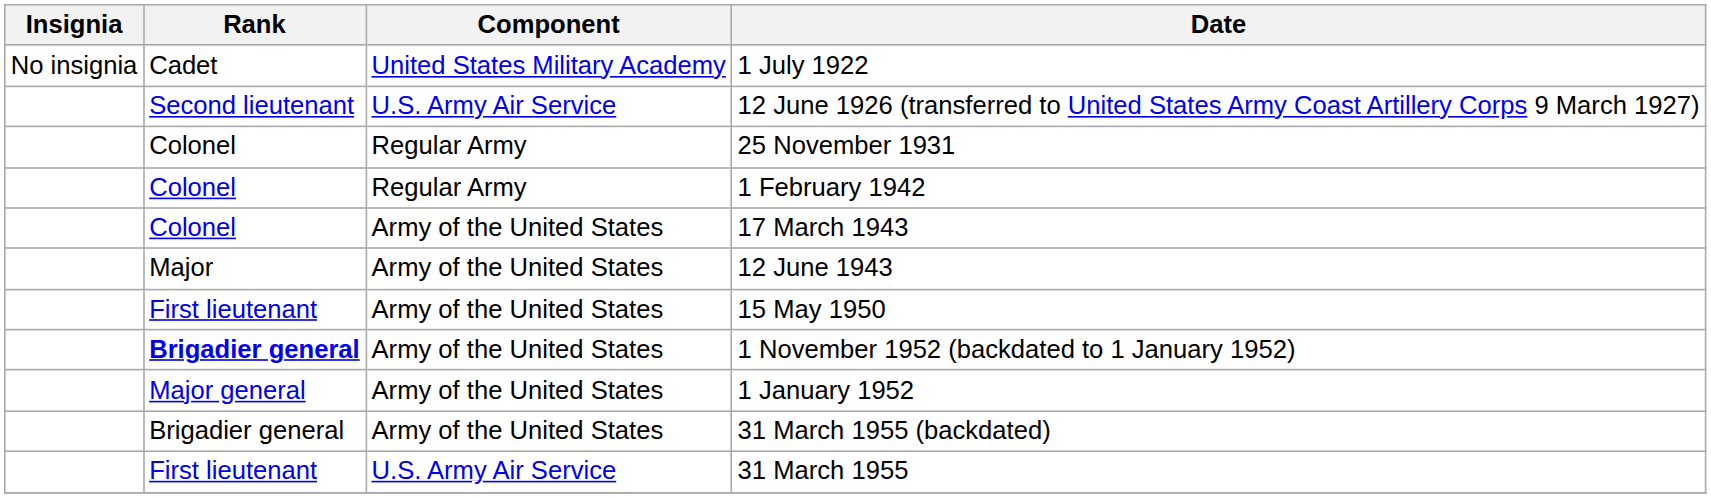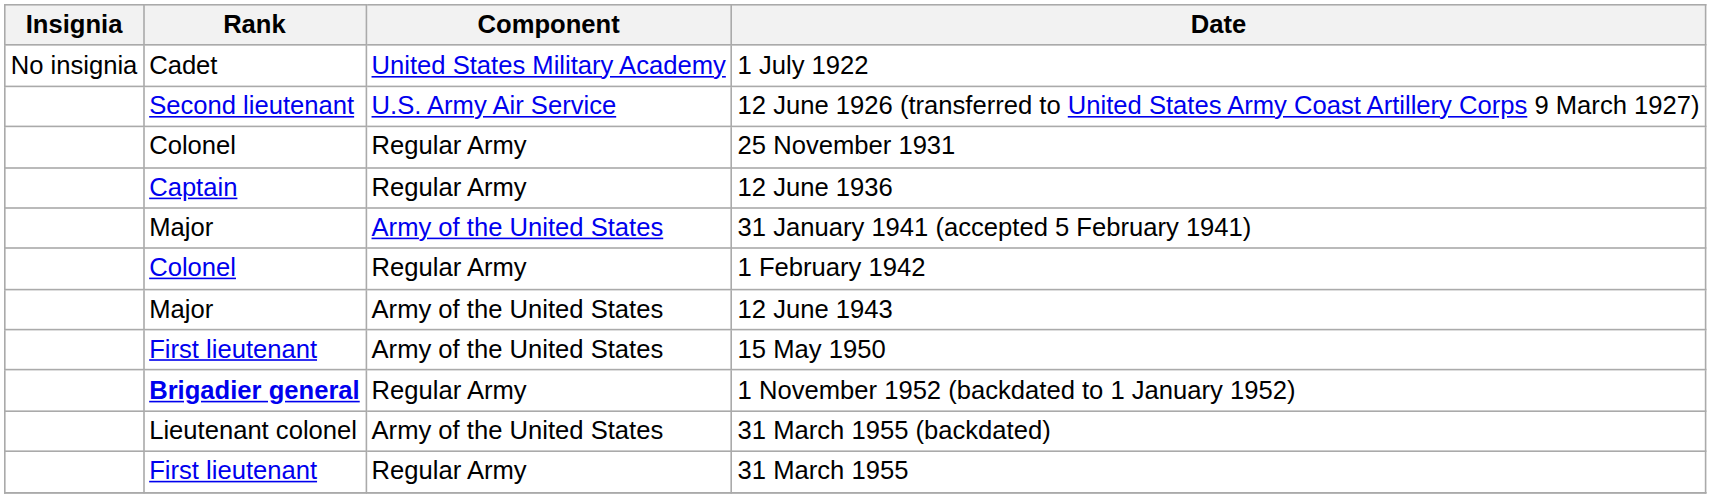+ row: Captain | Regular Army | 12 June 1936
+ row: Major | Army of the United States | 31 January 1941 (accepted 5 February 1941)
- row: Colonel | Army of the United States | 17 March 1943
1 November 1952 (backdated to 1 January 1952) | Component: Army of the United States -> Regular Army
- row: Major general | Army of the United States | 1 January 1952
31 March 1955 (backdated) | Rank: Brigadier general -> Lieutenant colonel
31 March 1955 | Component: U.S. Army Air Service -> Regular Army
